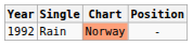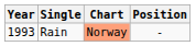Rain | Year: 1992 -> 1993
